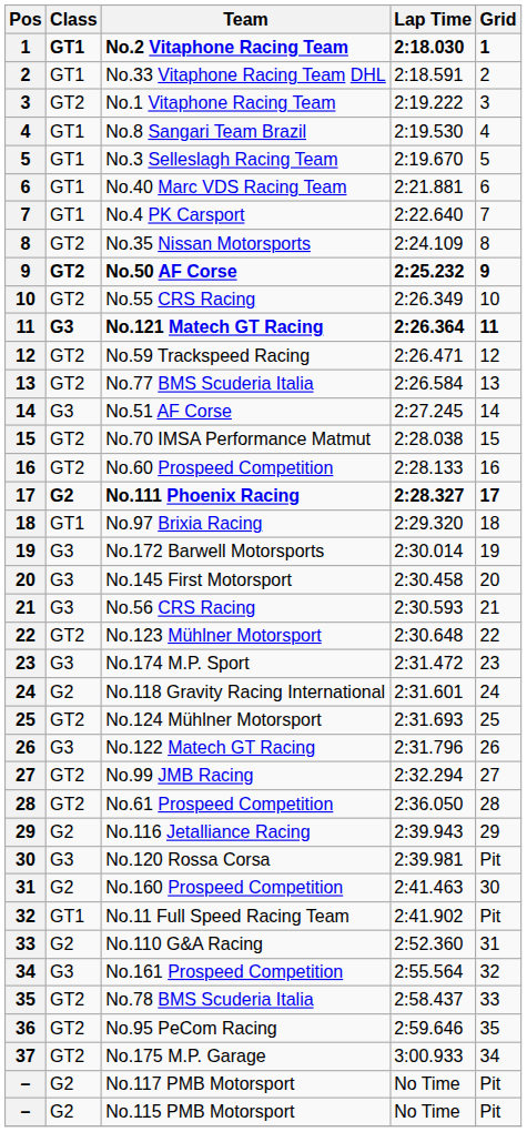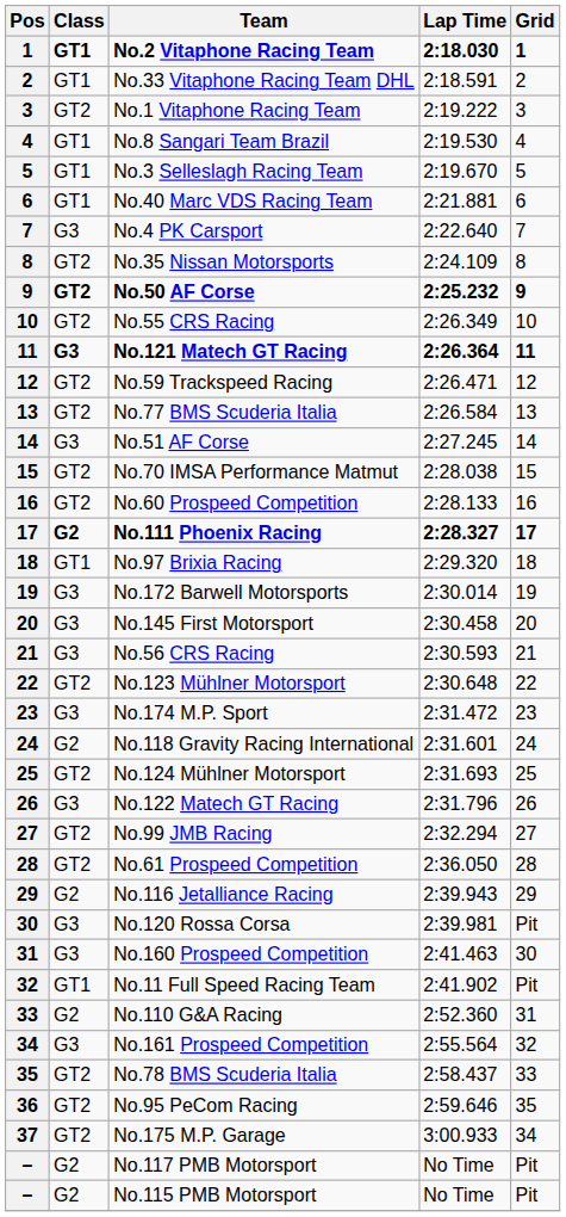No.4 PK Carsport | Class: GT1 -> G3
No.160 Prospeed Competition | Class: G2 -> G3
